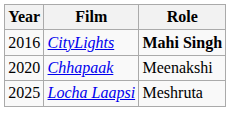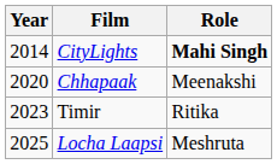CityLights | Year: 2016 -> 2014
+ row: 2023 | Timir | Ritika
